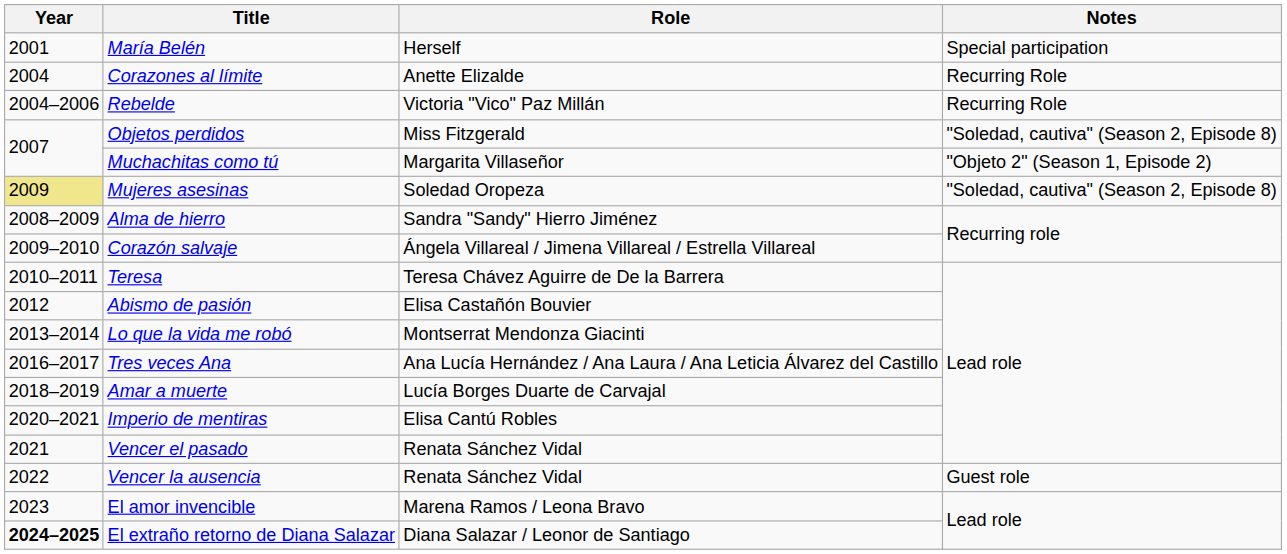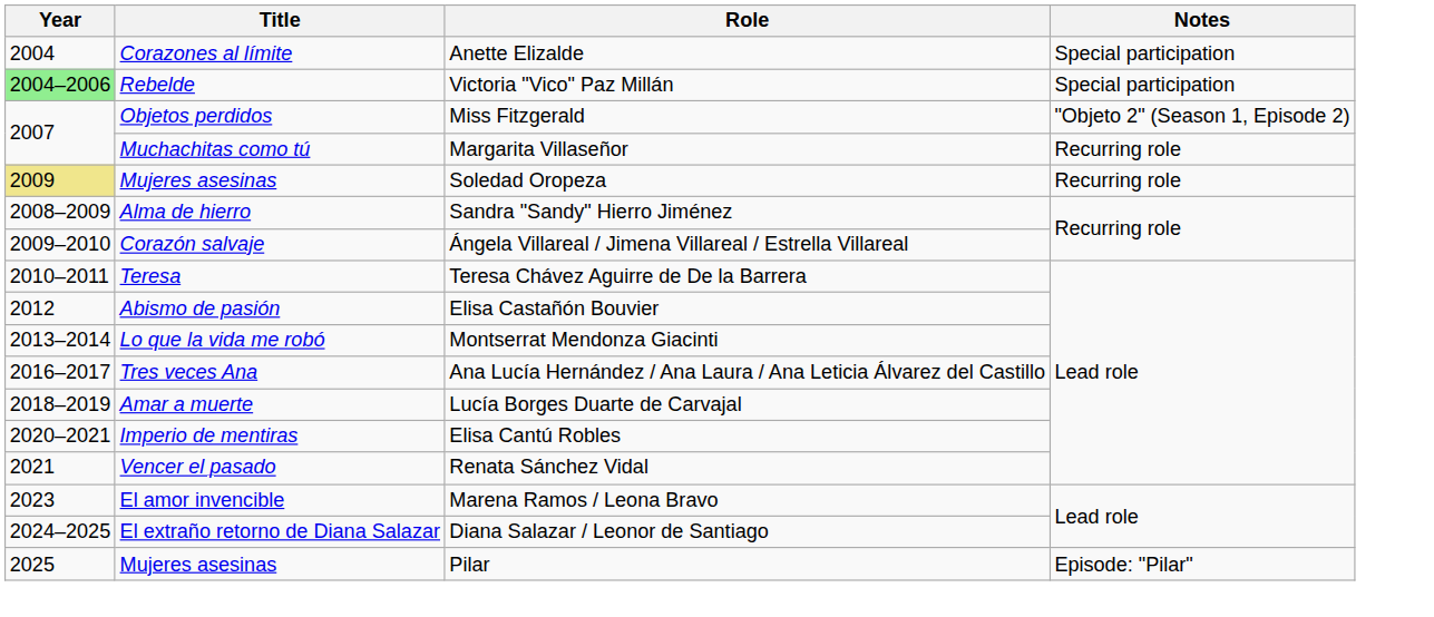- row: 2001 | María Belén | Herself | Special participation
Corazones al límite | Notes: Recurring Role -> Special participation
Rebelde | Year: no background -> lightgreen background
Rebelde | Notes: Recurring Role -> Special participation
Objetos perdidos | Notes: "Soledad, cautiva" (Season 2, Episode 8) -> "Objeto 2" (Season 1, Episode 2)
Muchachitas como tú | Notes: "Objeto 2" (Season 1, Episode 2) -> Recurring role
Mujeres asesinas / Soledad Oropeza | Notes: "Soledad, cautiva" (Season 2, Episode 8) -> Recurring role
- row: 2022 | Vencer la ausencia | Renata Sánchez Vidal | Guest role
El extraño retorno de Diana Salazar | Year: bold -> normal
+ row: 2025 | Mujeres asesinas | Pilar | Episode: "Pilar"
